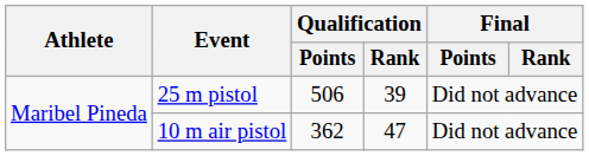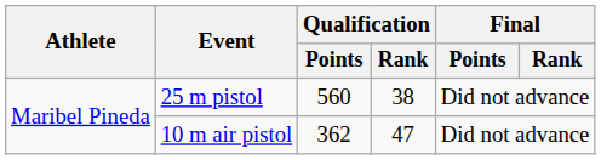25 m pistol | Qualification / Points: 506 -> 560
25 m pistol | Qualification / Rank: 39 -> 38
